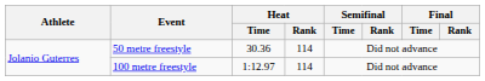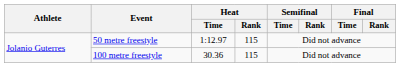50 metre freestyle | Heat / Time: 30.36 -> 1:12.97
50 metre freestyle | Heat / Rank: 114 -> 115
100 metre freestyle | Heat / Time: 1:12.97 -> 30.36
100 metre freestyle | Heat / Rank: 114 -> 115
